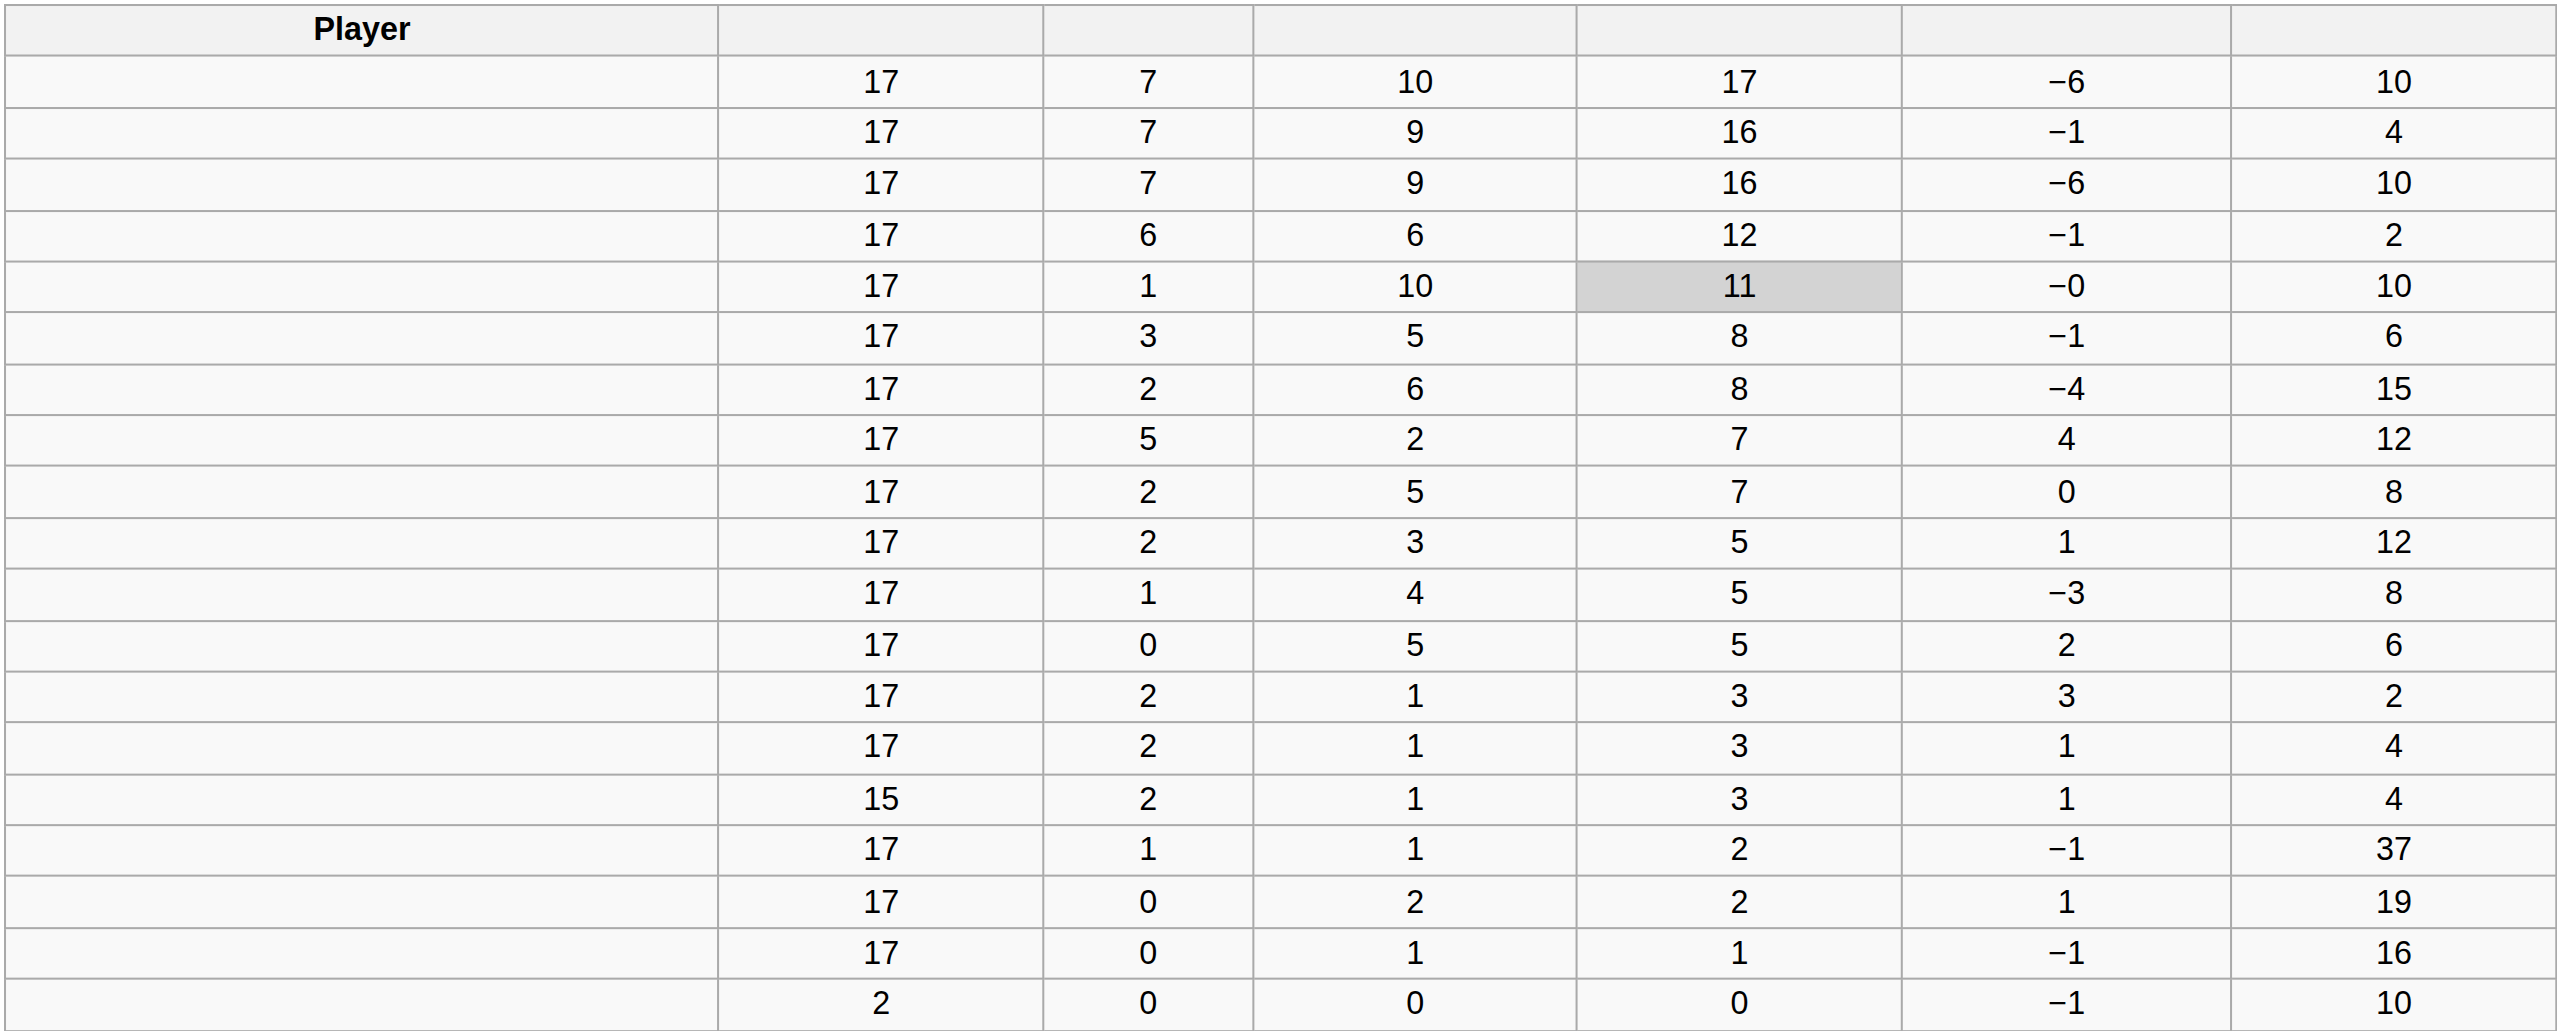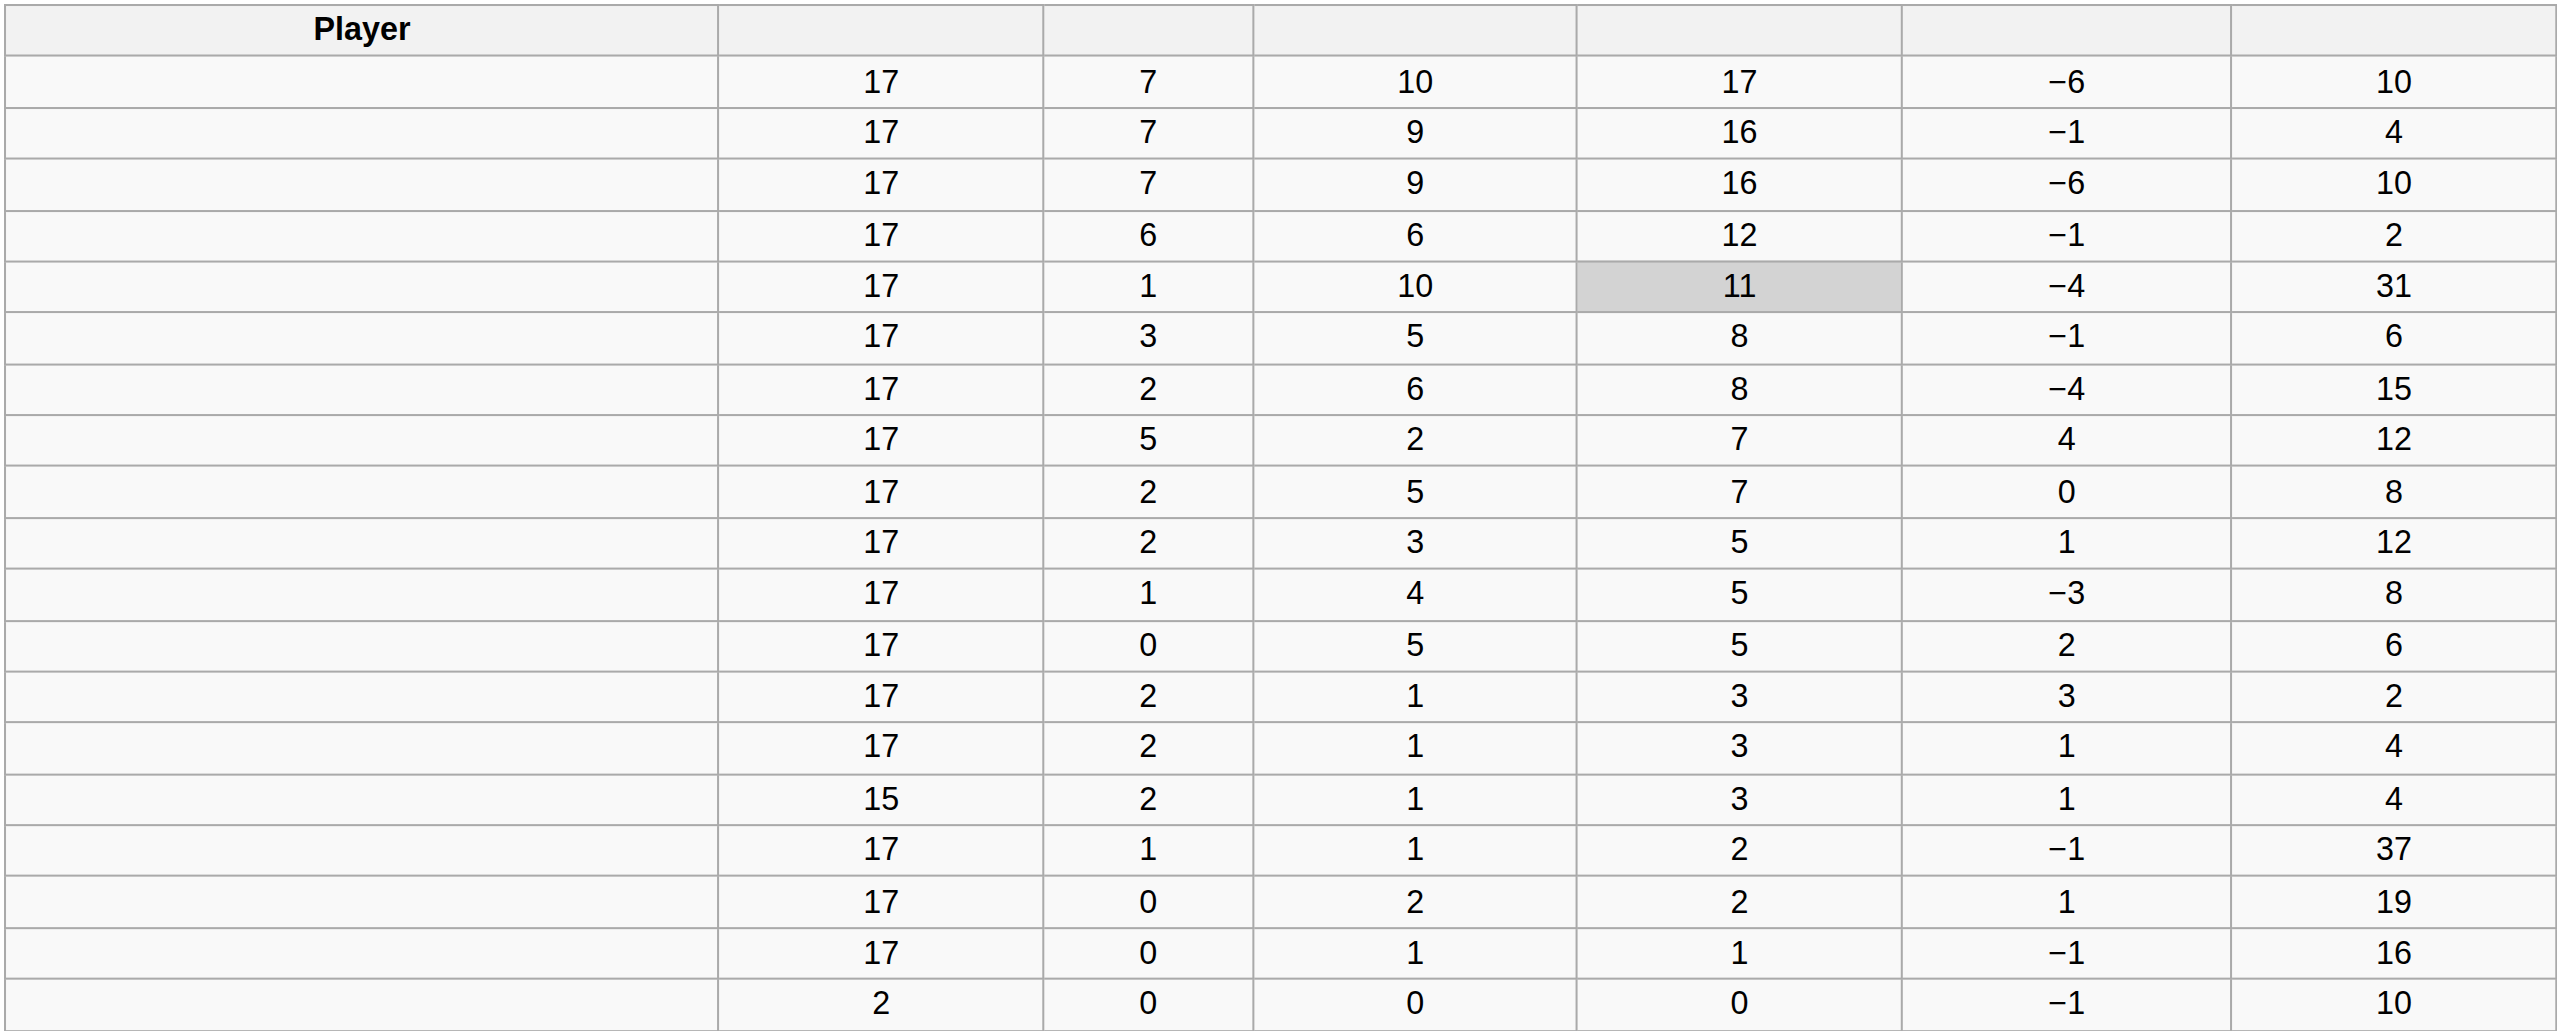1 / 10 | column 6: −0 -> −4
1 / 10 | column 7: 10 -> 31
